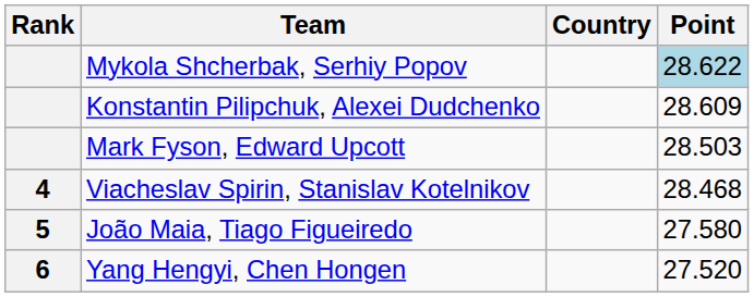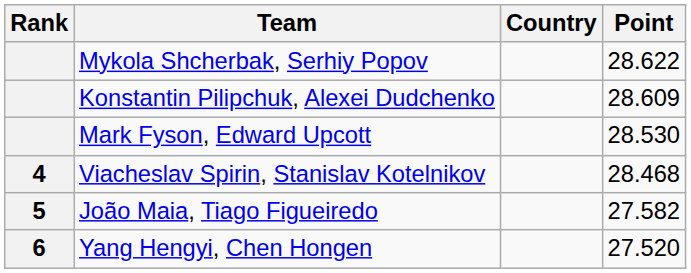Mykola Shcherbak, Serhiy Popov | Point: lightblue background -> no background
Mark Fyson, Edward Upcott | Point: 28.503 -> 28.530
João Maia, Tiago Figueiredo | Point: 27.580 -> 27.582
